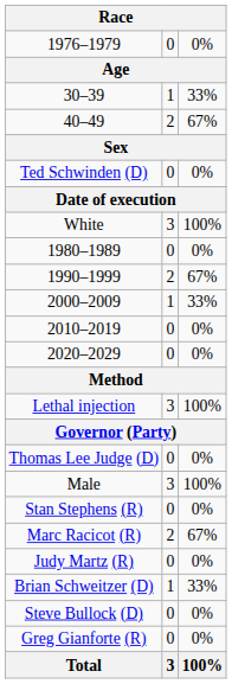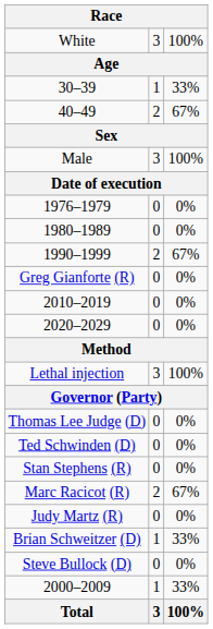rows swapped: White <-> 1976–1979
rows swapped: Male <-> Ted Schwinden (D)
rows swapped: 2000–2009 <-> Greg Gianforte (R)
